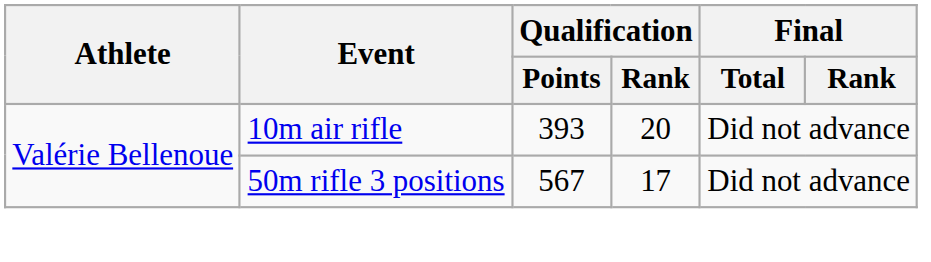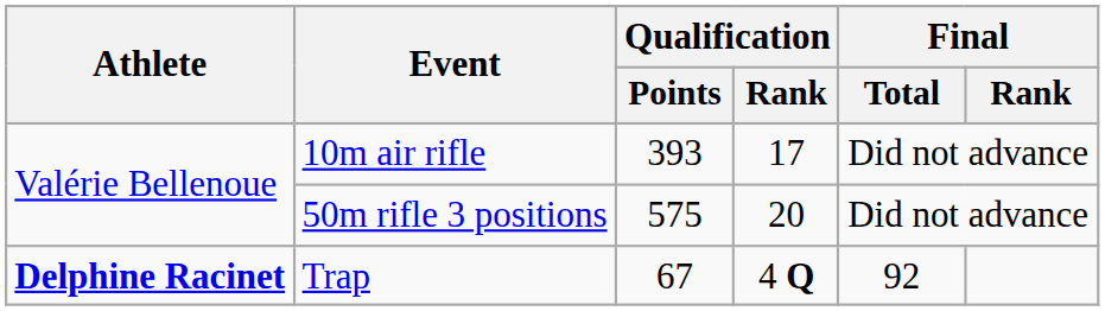10m air rifle | Qualification / Rank: 20 -> 17
50m rifle 3 positions | Qualification / Points: 567 -> 575
50m rifle 3 positions | Qualification / Rank: 17 -> 20
+ row: Delphine Racinet | Trap | 67 | 4 Q | 92
